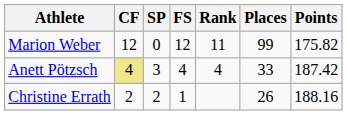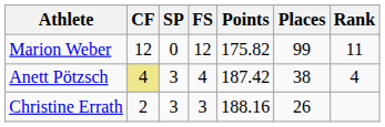columns swapped: Points <-> Rank
Anett Pötzsch | Places: 33 -> 38
Christine Errath | SP: 2 -> 3
Christine Errath | FS: 1 -> 3
